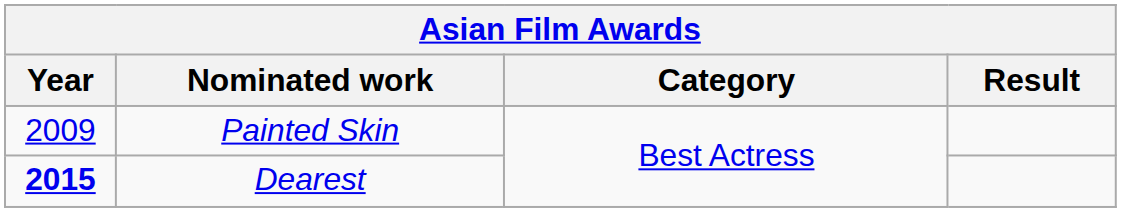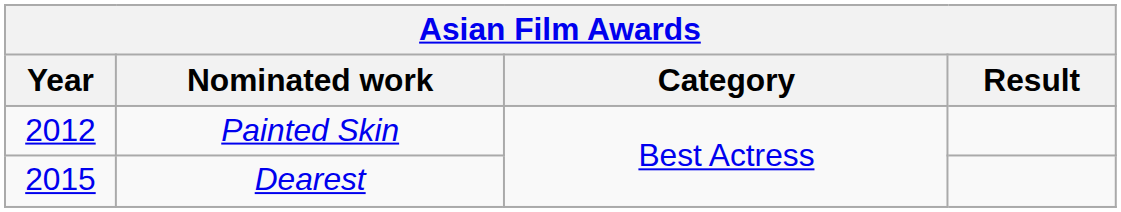Painted Skin | Year: 2009 -> 2012
Dearest | Year: bold -> normal
